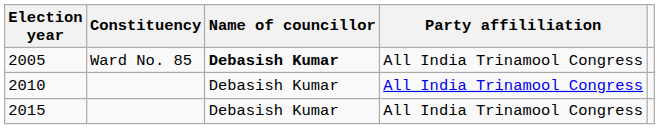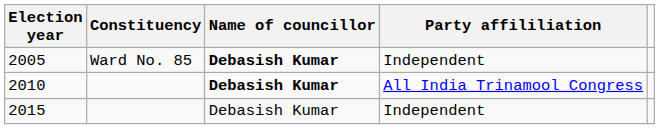2005 | Party affililiation: All India Trinamool Congress -> Independent
2010 | Name of councillor: normal -> bold
2015 | Party affililiation: All India Trinamool Congress -> Independent
